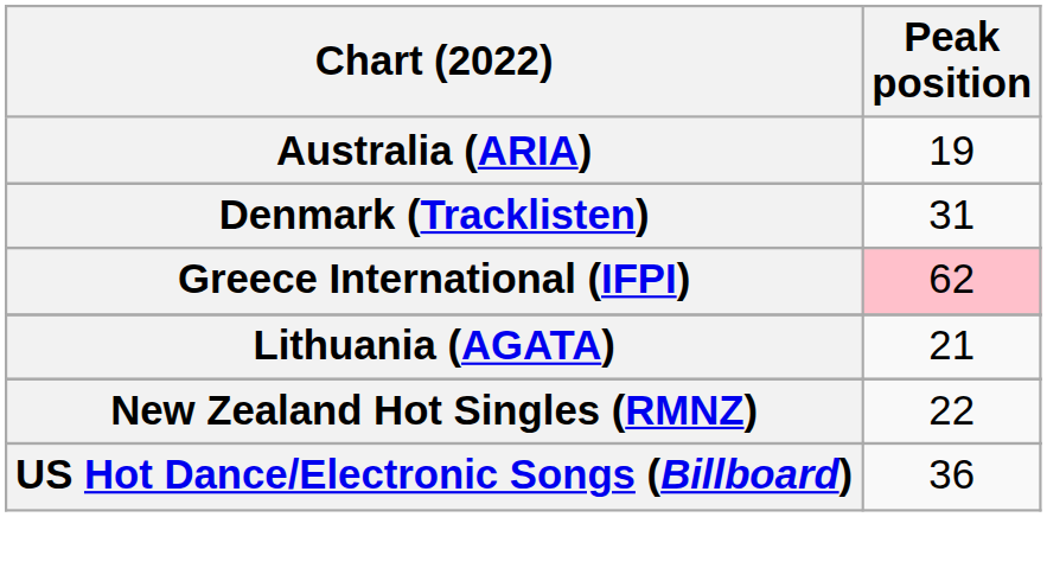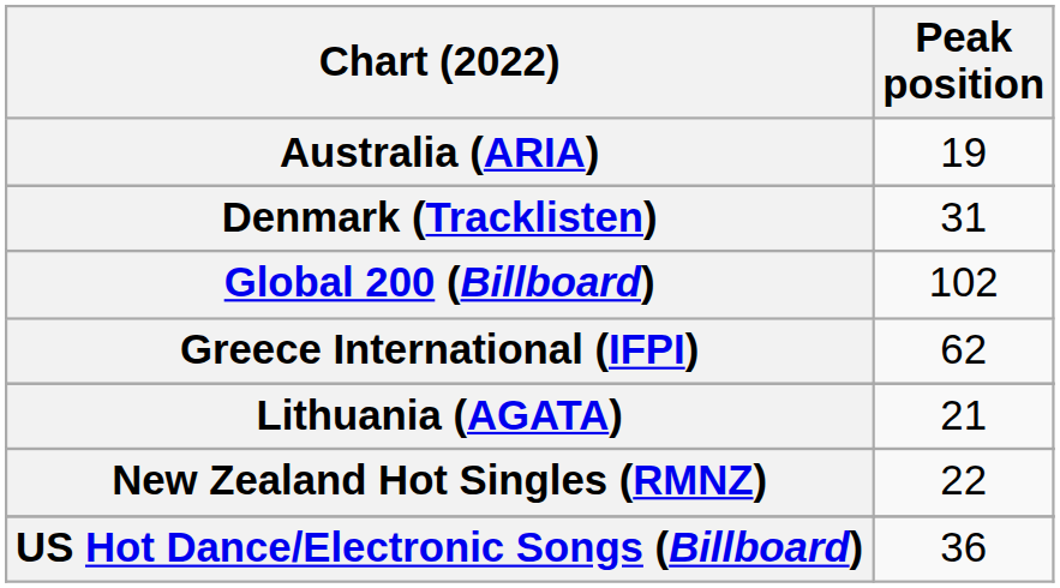+ row: Global 200 (Billboard) | 102
Greece International (IFPI) | Peak position: pink background -> no background
